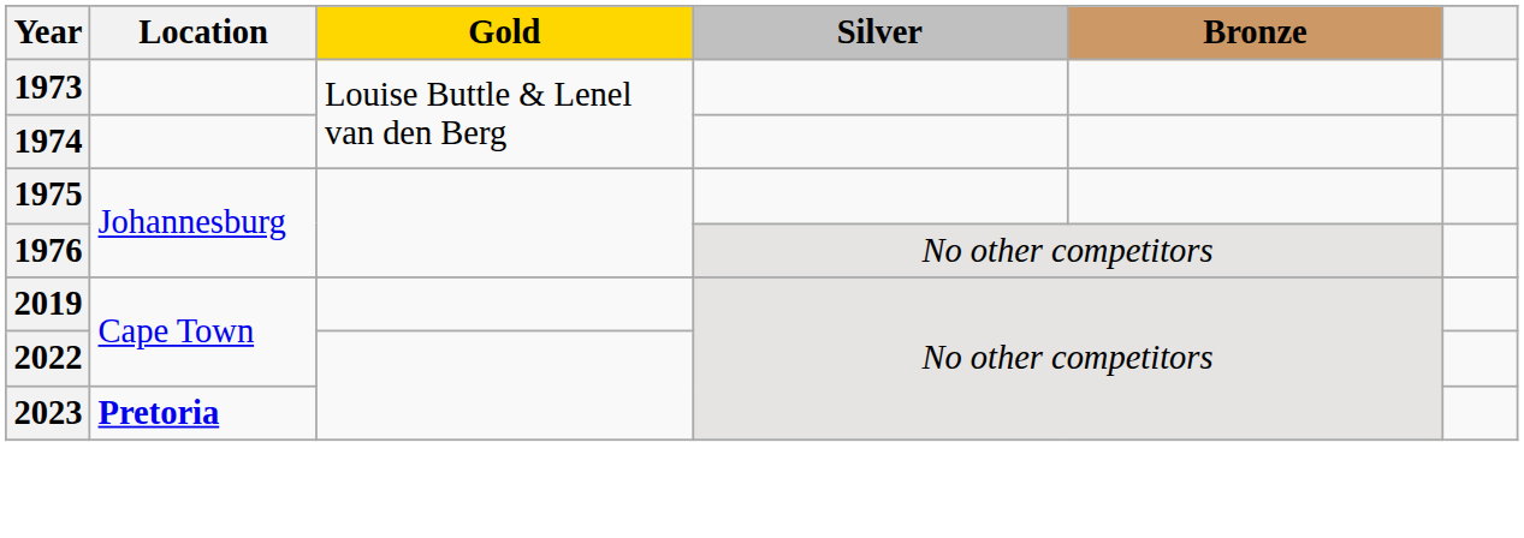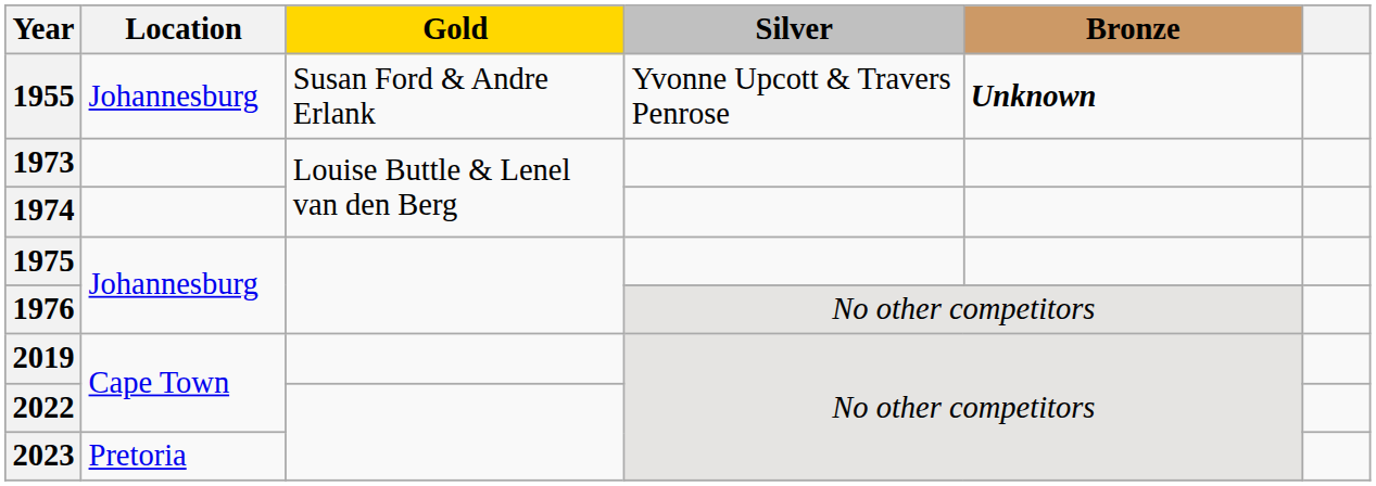+ row: 1955 | Johannesburg | Susan Ford & Andre Erlank | Yvonne Upcott & Travers Penrose | Unknown
2023 | Location: bold -> normal
